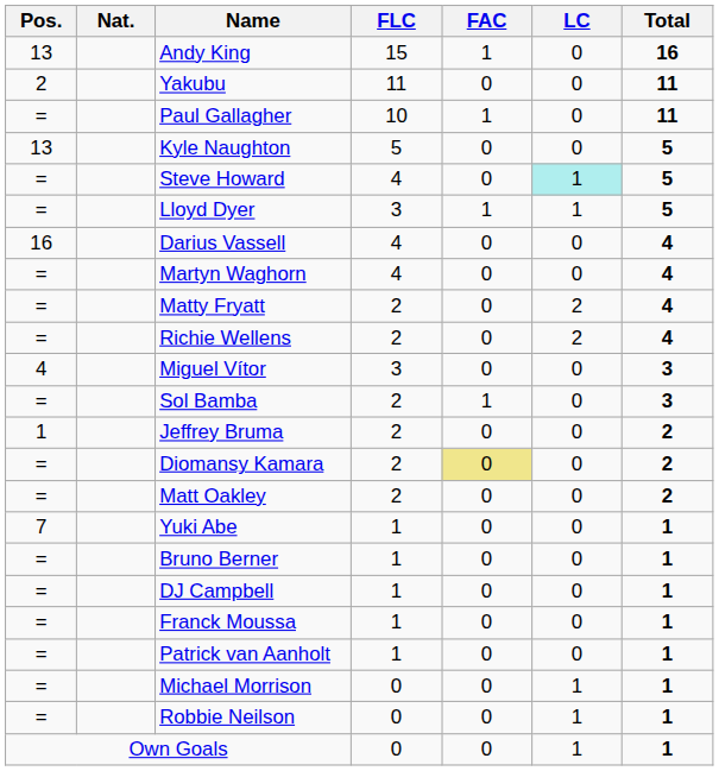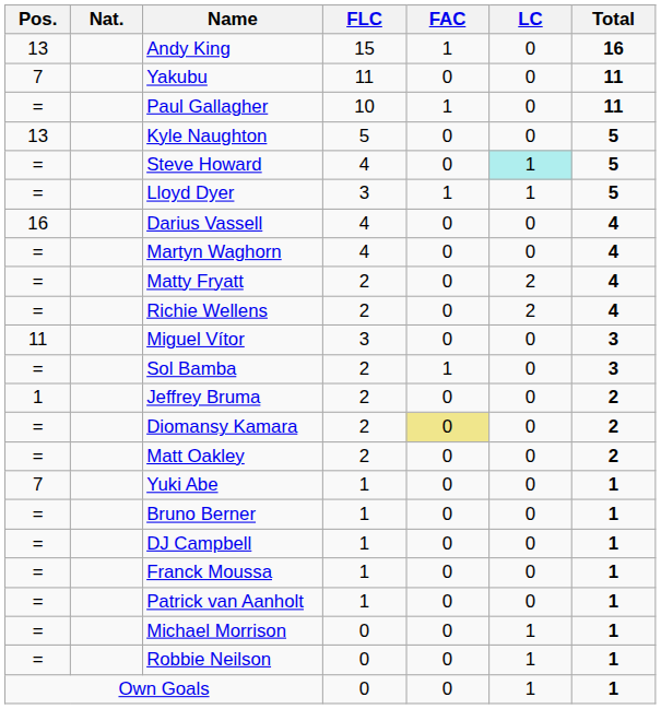Yakubu | Pos.: 2 -> 7
Miguel Vítor | Pos.: 4 -> 11
